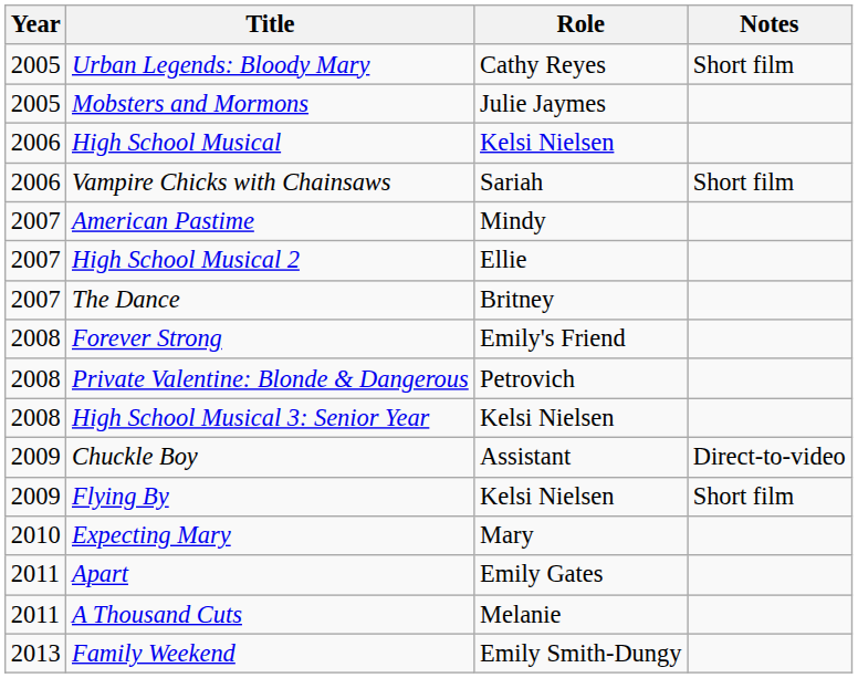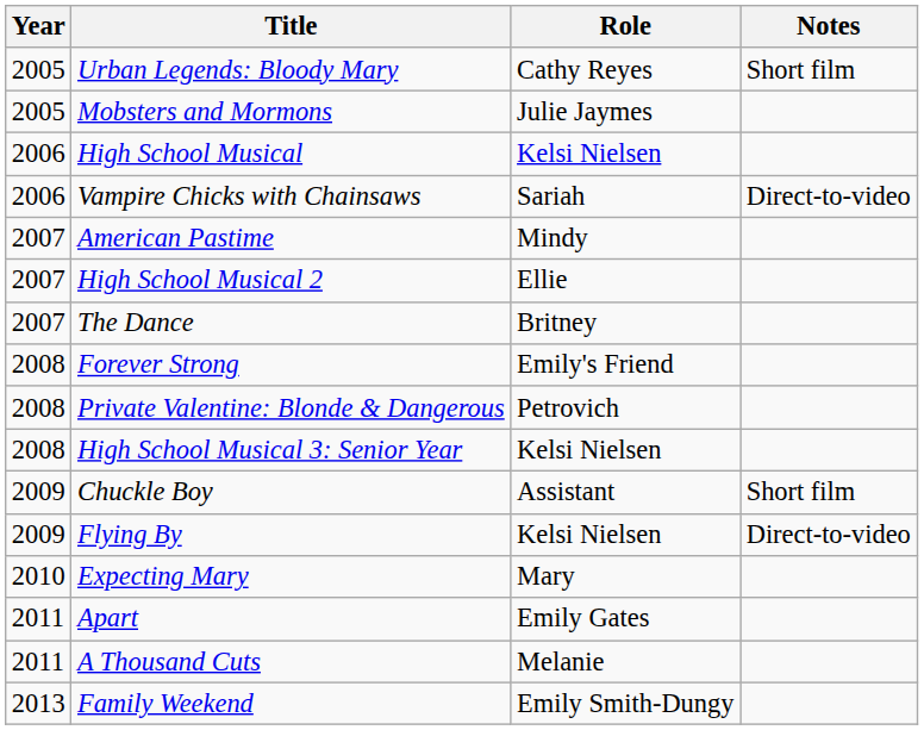Vampire Chicks with Chainsaws | Notes: Short film -> Direct-to-video
Chuckle Boy | Notes: Direct-to-video -> Short film
Flying By | Notes: Short film -> Direct-to-video
